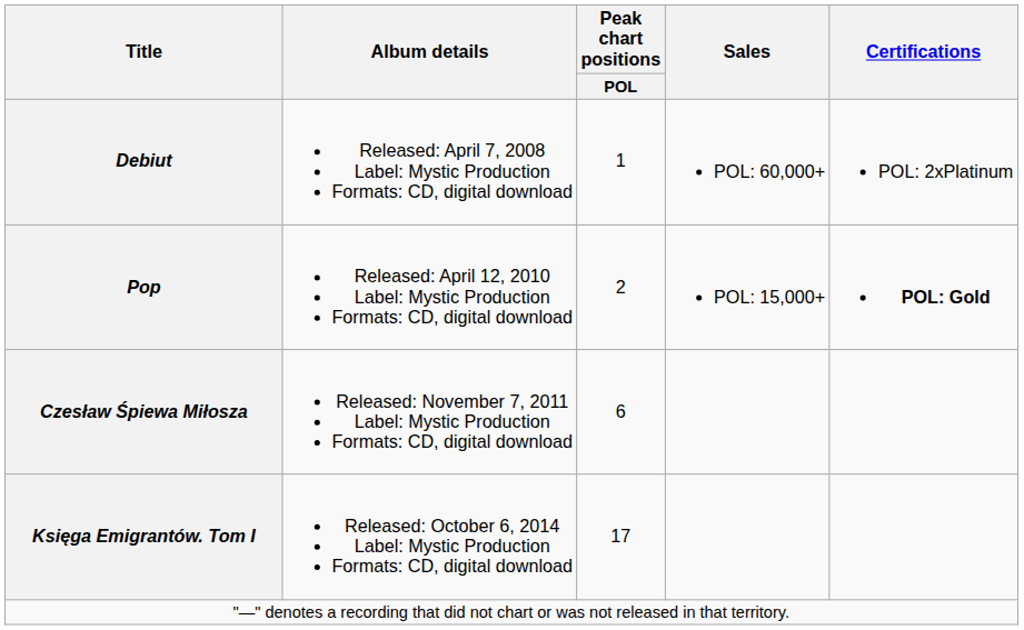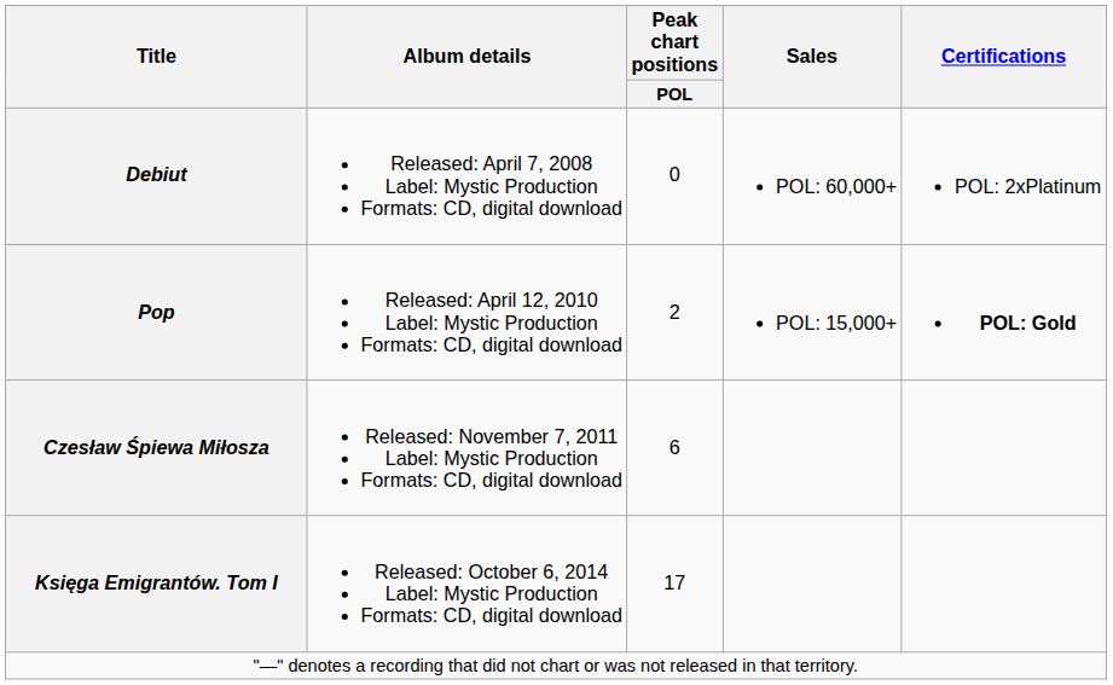Debiut | Peak chart positions / POL: 1 -> 0
